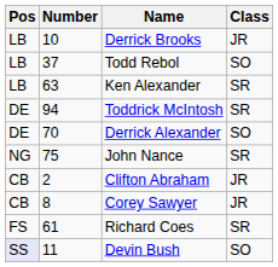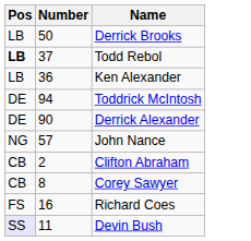- column: Class | JR | SO | SR | SR | SO | SR | JR | JR | SR | SO
Derrick Brooks | Number: 10 -> 50
Todd Rebol | Pos: normal -> bold
Ken Alexander | Number: 63 -> 36
Derrick Alexander | Number: 70 -> 90
John Nance | Number: 75 -> 57
Richard Coes | Number: 61 -> 16
